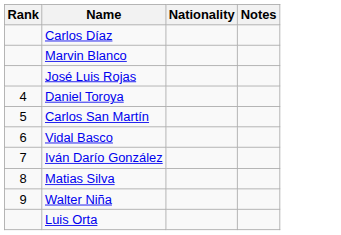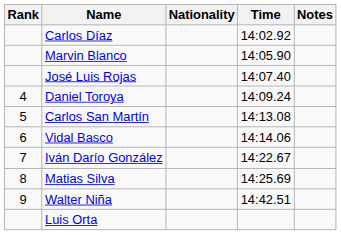+ column: Time | 14:02.92 | 14:05.90 | 14:07.40 | 14:09.24 | 14:13.08 | 14:14.06 | 14:22.67 | 14:25.69 | 14:42.51
